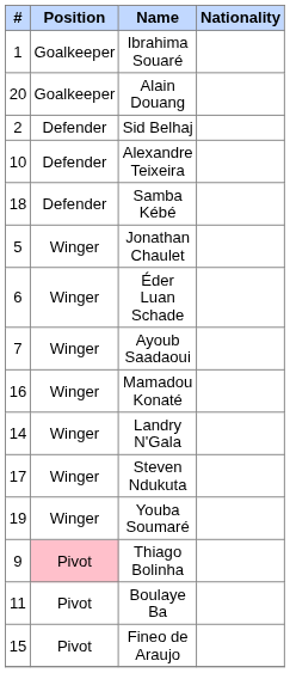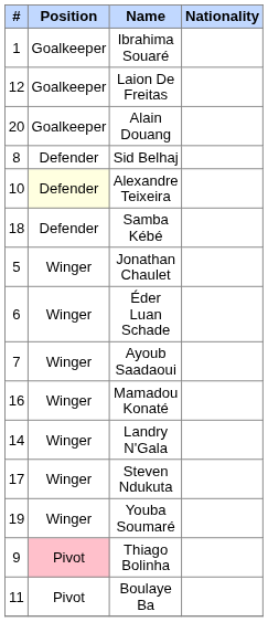+ row: 12 | Goalkeeper | Laion De Freitas
Sid Belhaj | #: 2 -> 8
Alexandre Teixeira | Position: no background -> lightyellow background
- row: 15 | Pivot | Fineo de Araujo
